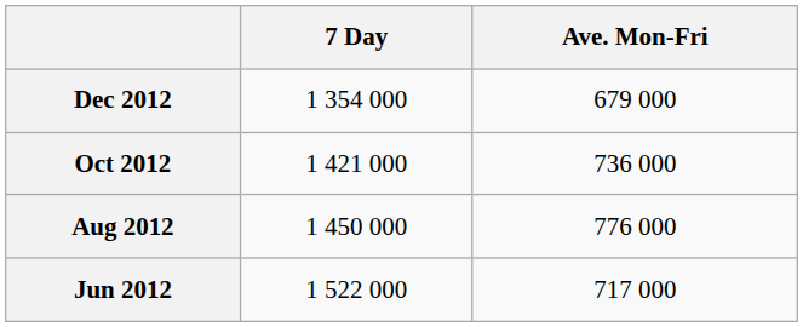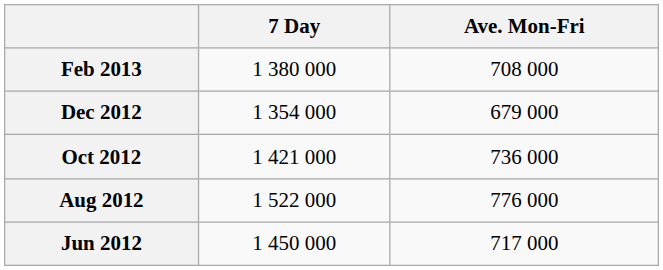+ row: Feb 2013 | 1 380 000 | 708 000
Aug 2012 | 7 Day: 1 450 000 -> 1 522 000
Jun 2012 | 7 Day: 1 522 000 -> 1 450 000
